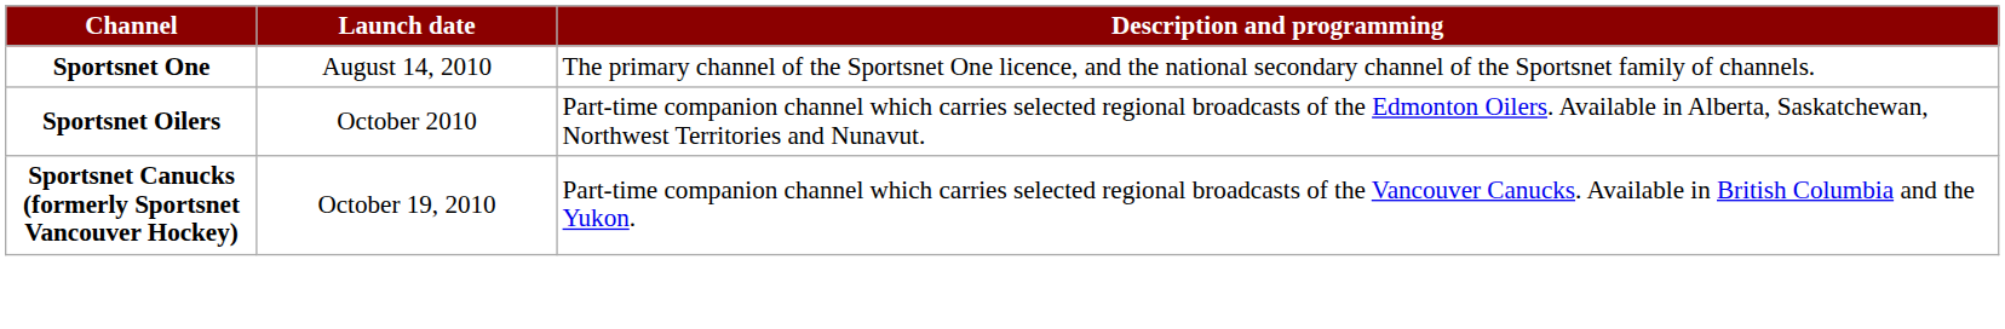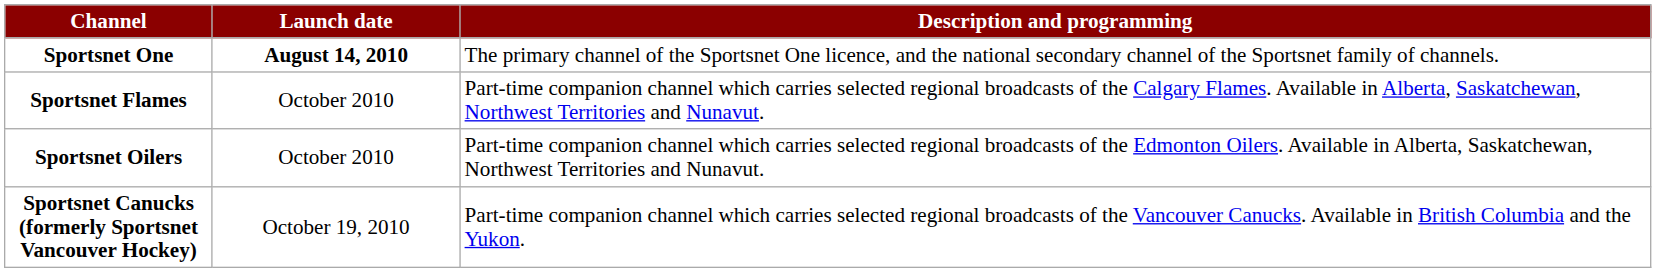Sportsnet One | Launch date: normal -> bold
+ row: Sportsnet Flames | October 2010 | Part-time companion channel which carries selected regional broadcasts of the Calgary Flames. Available in Alberta, Saskatchewan, Northwest Territories and Nunavut.
